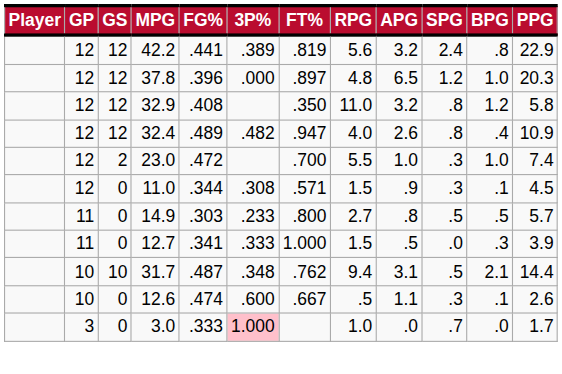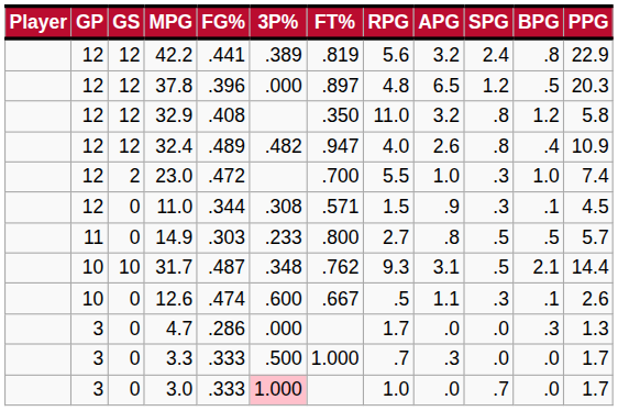37.8 | BPG: 1.0 -> .5
- row: 11 | 0 | 12.7 | .341 | .333 | 1.000 | 1.5 | .5 | .0 | .3 | 3.9
31.7 | RPG: 9.4 -> 9.3
+ row: 3 | 0 | 4.7 | .286 | .000 | 1.7 | .0 | .0 | .3 | 1.3
+ row: 3 | 0 | 3.3 | .333 | .500 | 1.000 | .7 | .3 | .0 | .0 | 1.7
